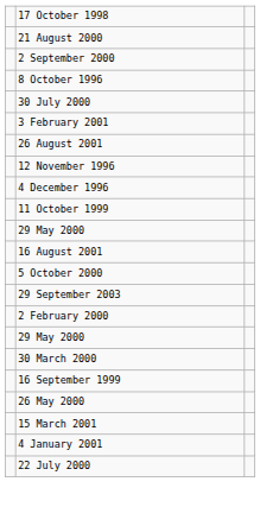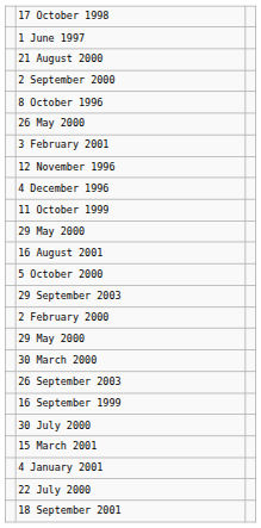+ row: 1 June 1997
rows swapped: 26 May 2000 <-> 30 July 2000
- row: 26 August 2001
+ row: 26 September 2003
+ row: 18 September 2001
